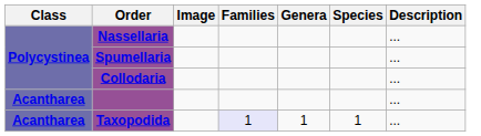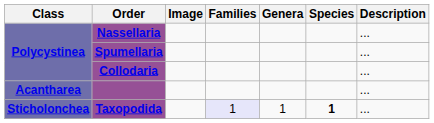Taxopodida | Class: Acantharea -> Sticholonchea
Taxopodida | Species: normal -> bold
